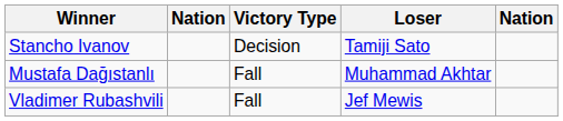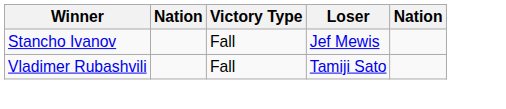Stancho Ivanov | Victory Type: Decision -> Fall
Stancho Ivanov | Loser: Tamiji Sato -> Jef Mewis
- row: Mustafa Dağıstanlı | Fall | Muhammad Akhtar
Vladimer Rubashvili | Loser: Jef Mewis -> Tamiji Sato
